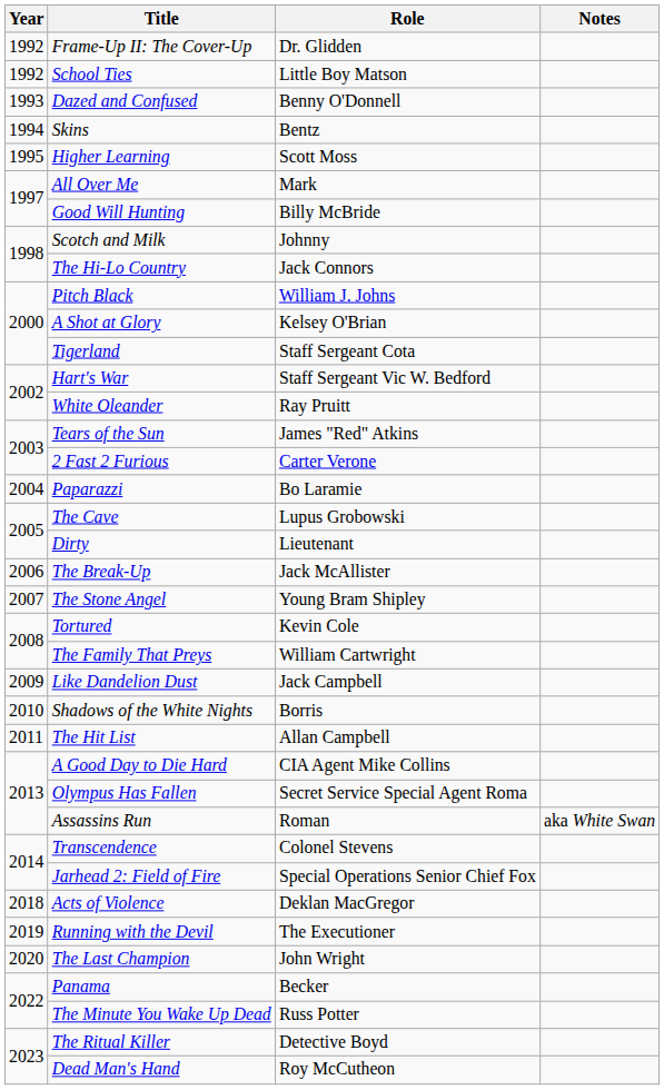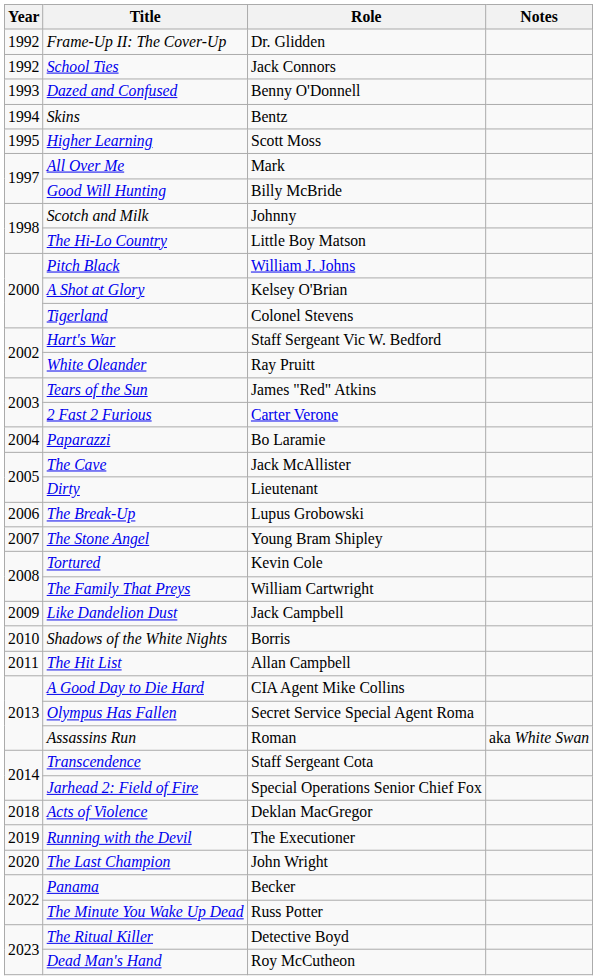School Ties | Role: Little Boy Matson -> Jack Connors
The Hi-Lo Country | Role: Jack Connors -> Little Boy Matson
Tigerland | Role: Staff Sergeant Cota -> Colonel Stevens
The Cave | Role: Lupus Grobowski -> Jack McAllister
The Break-Up | Role: Jack McAllister -> Lupus Grobowski
Transcendence | Role: Colonel Stevens -> Staff Sergeant Cota
